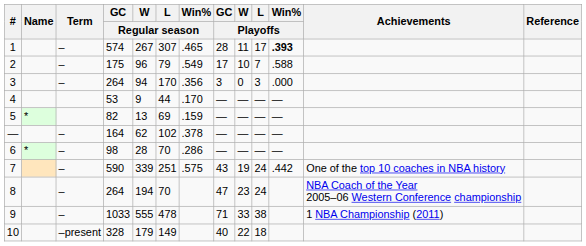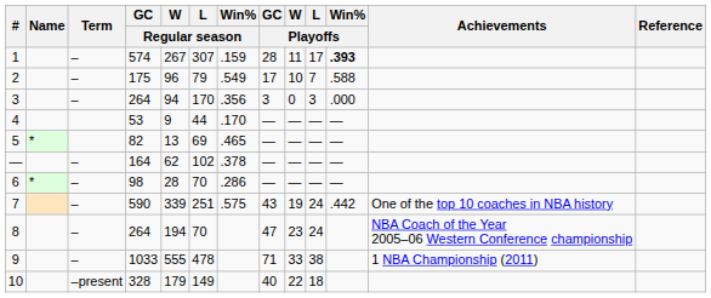1 | Win% / Regular season: .465 -> .159
5 | Win% / Regular season: .159 -> .465
